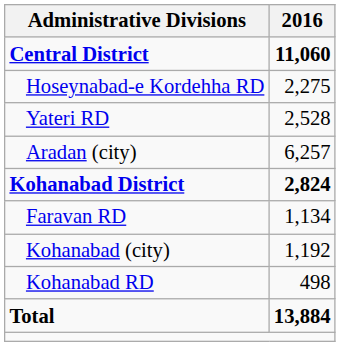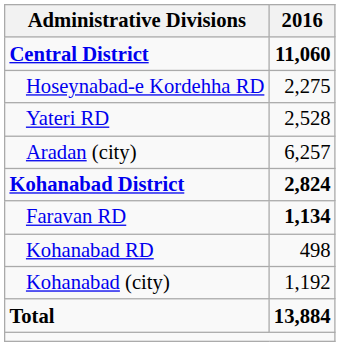Faravan RD | 2016: normal -> bold
rows swapped: Kohanabad RD <-> Kohanabad (city)
